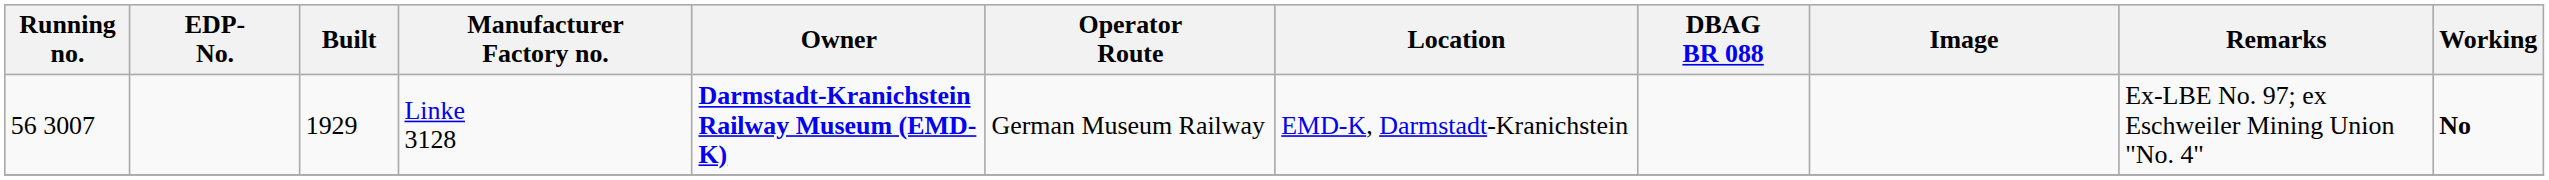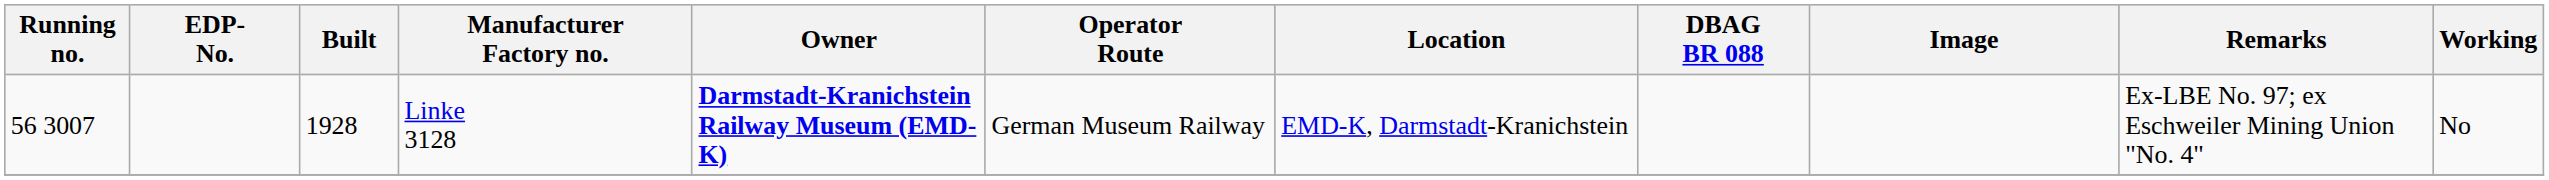Linke 3128 | Built: 1929 -> 1928
Linke 3128 | Working: bold -> normal
